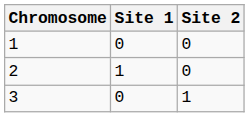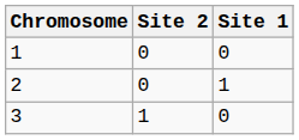columns swapped: Site 1 <-> Site 2
